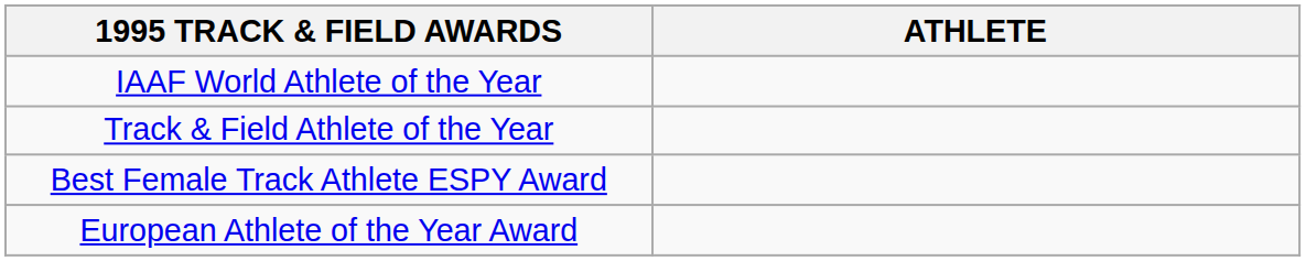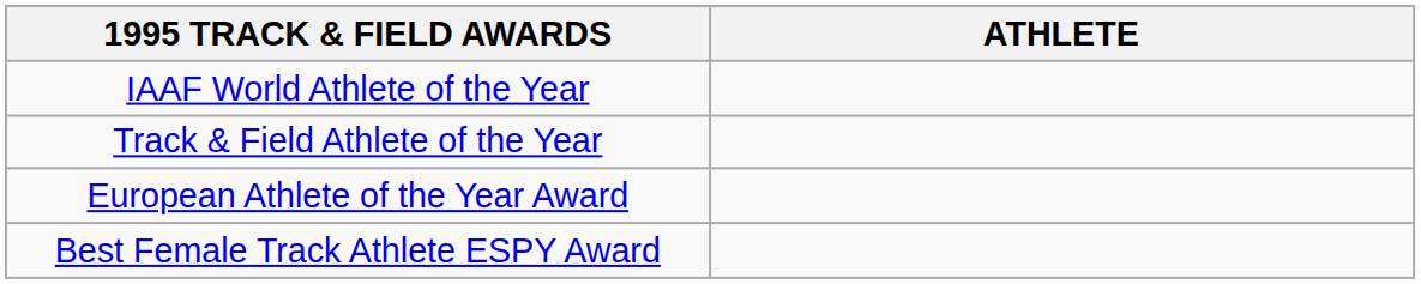rows swapped: European Athlete of the Year Award <-> Best Female Track Athlete ESPY Award
